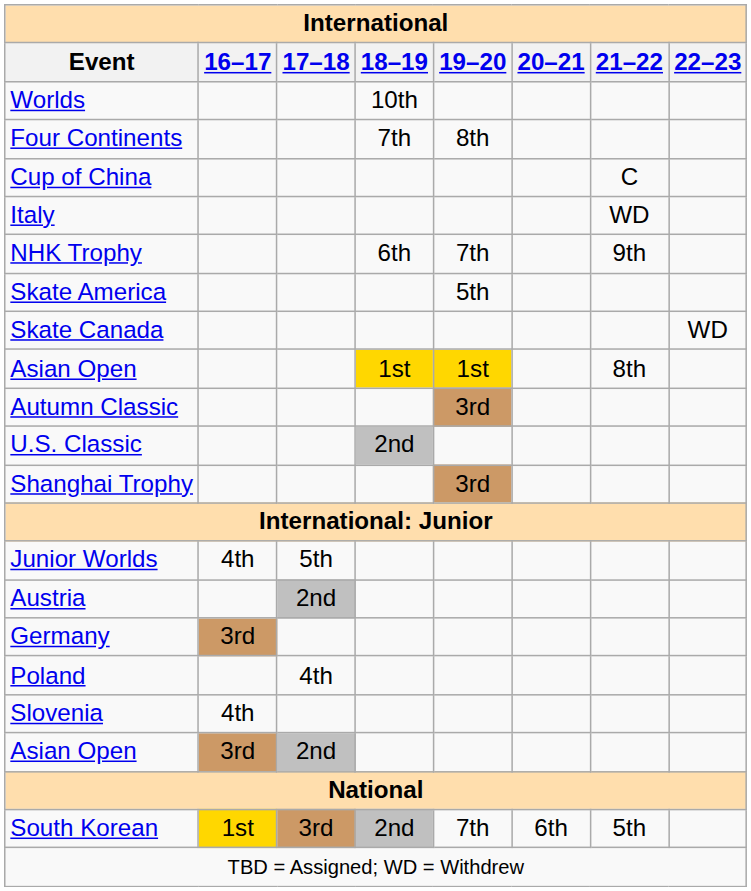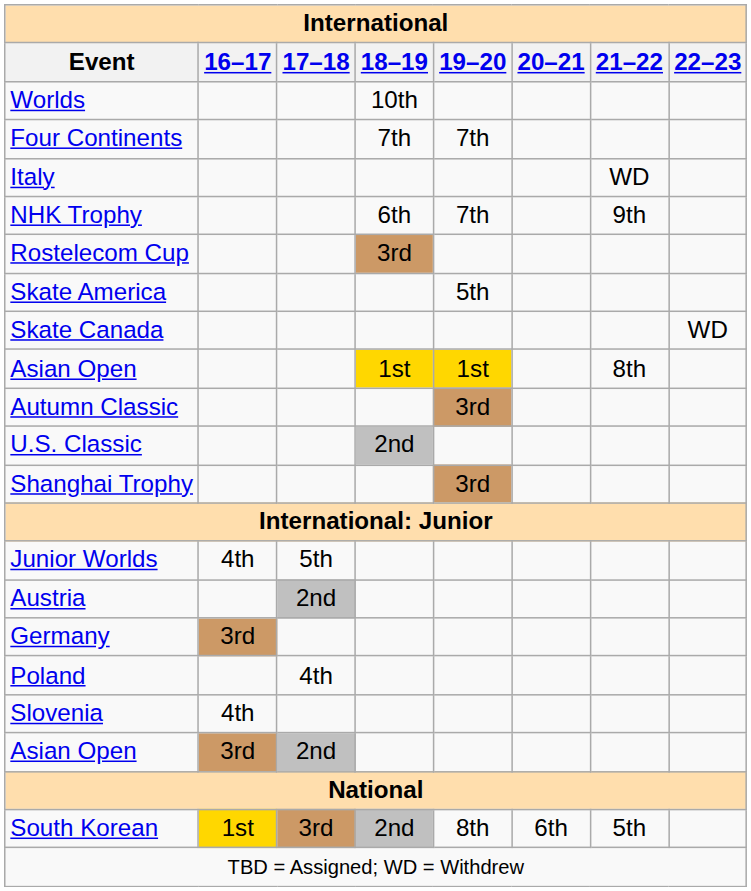Four Continents | 19–20: 8th -> 7th
- row: Cup of China | C
+ row: Rostelecom Cup | 3rd
South Korean | 19–20: 7th -> 8th
